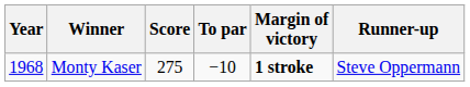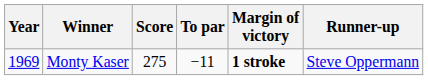Monty Kaser | Year: 1968 -> 1969
Monty Kaser | To par: −10 -> −11
